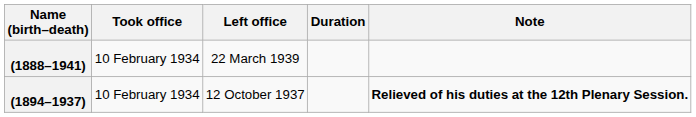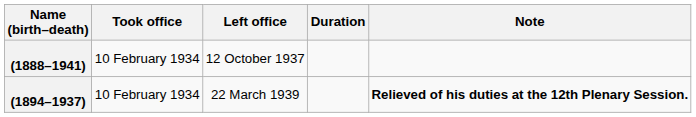(1888–1941) | Left office: 22 March 1939 -> 12 October 1937
(1894–1937) | Left office: 12 October 1937 -> 22 March 1939
